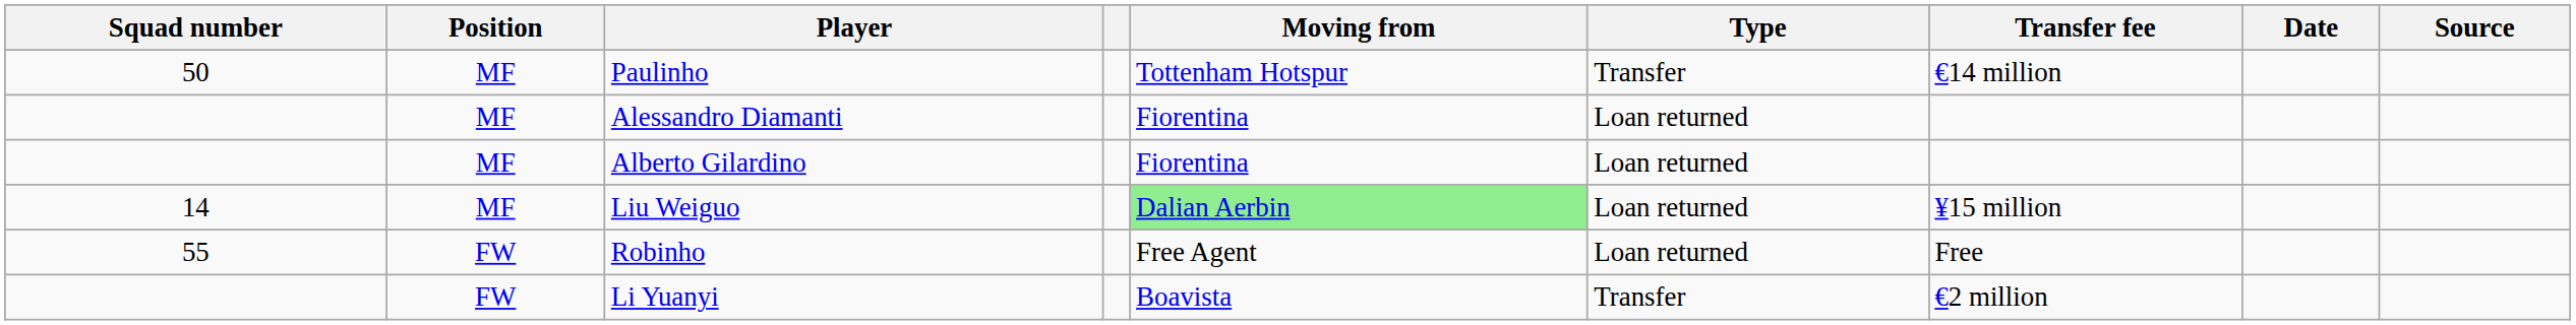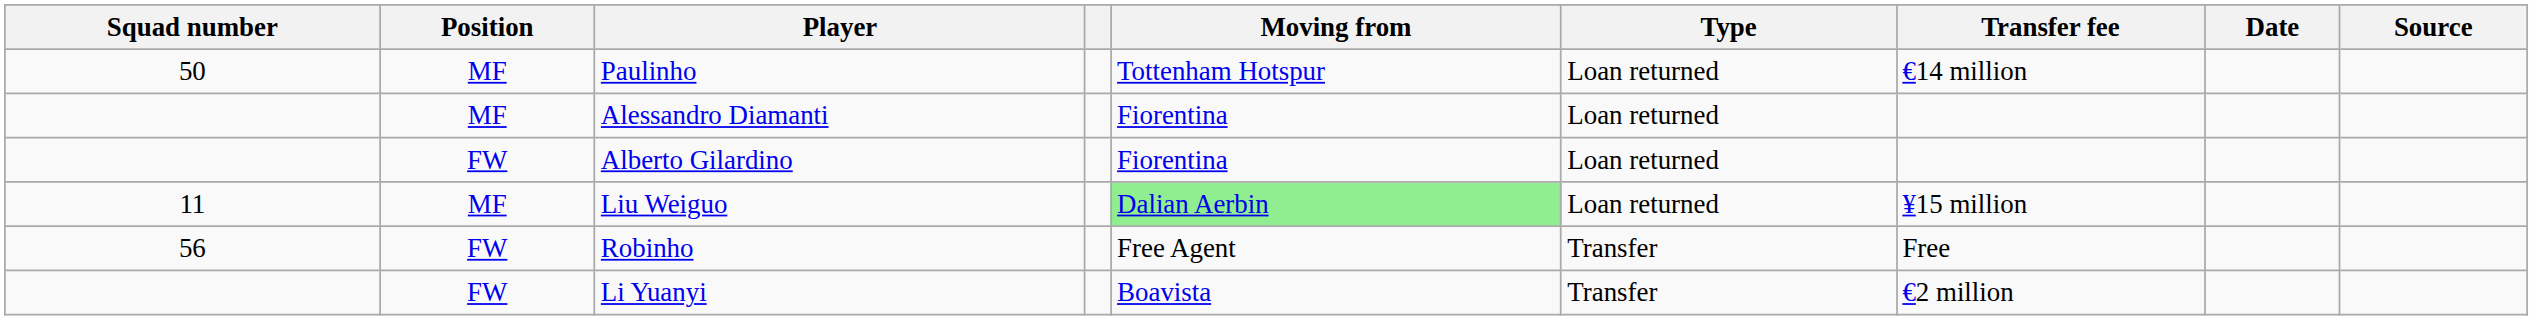Paulinho | Type: Transfer -> Loan returned
Alberto Gilardino | Position: MF -> FW
Liu Weiguo | Squad number: 14 -> 11
Robinho | Squad number: 55 -> 56
Robinho | Type: Loan returned -> Transfer
